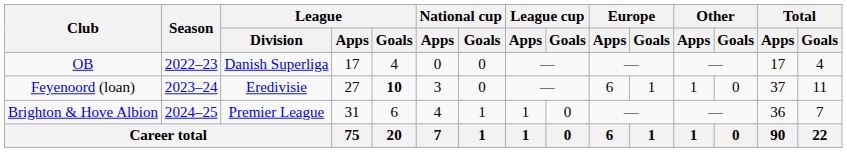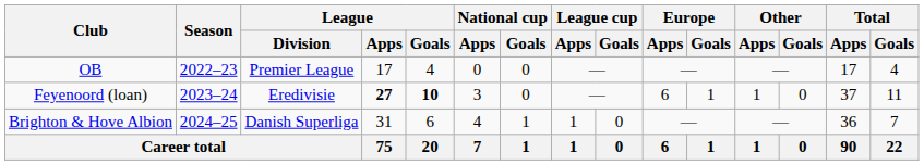OB | League / Division: Danish Superliga -> Premier League
Feyenoord (loan) | League / Apps: normal -> bold
Brighton & Hove Albion | League / Division: Premier League -> Danish Superliga
